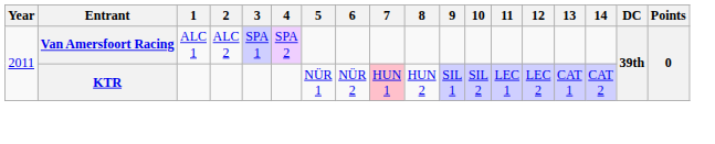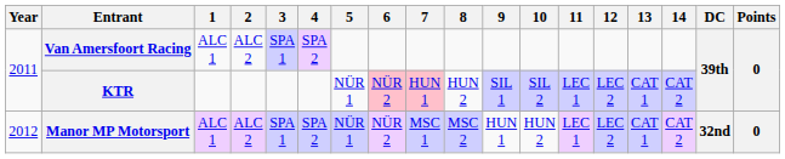KTR | 6: no background -> pink background
+ row: 2012 | Manor MP Motorsport | ALC 1 | ALC 2 | SPA 1 | SPA 2 | NÜR 1 | NÜR 2 | MSC 1 | MSC 2 | HUN 1 | HUN 2 | LEC 1 | LEC 2 | CAT 1 | CAT 2 | 32nd | 0
